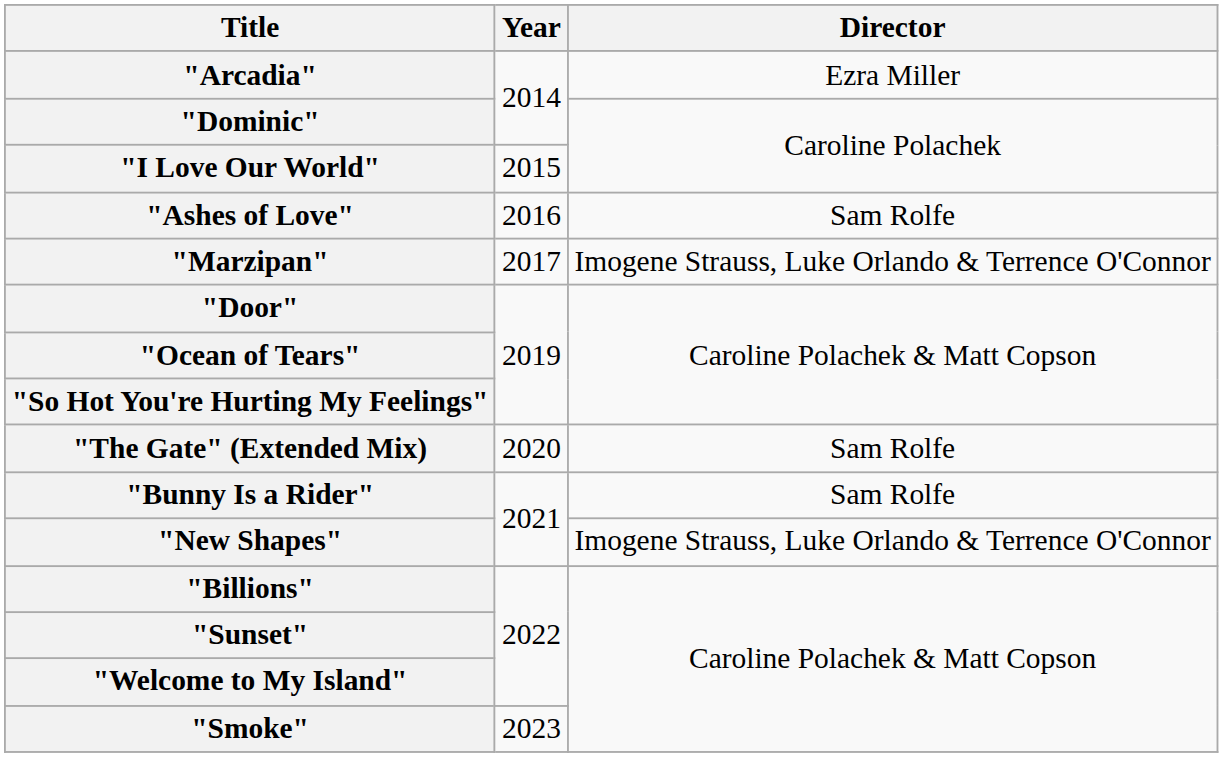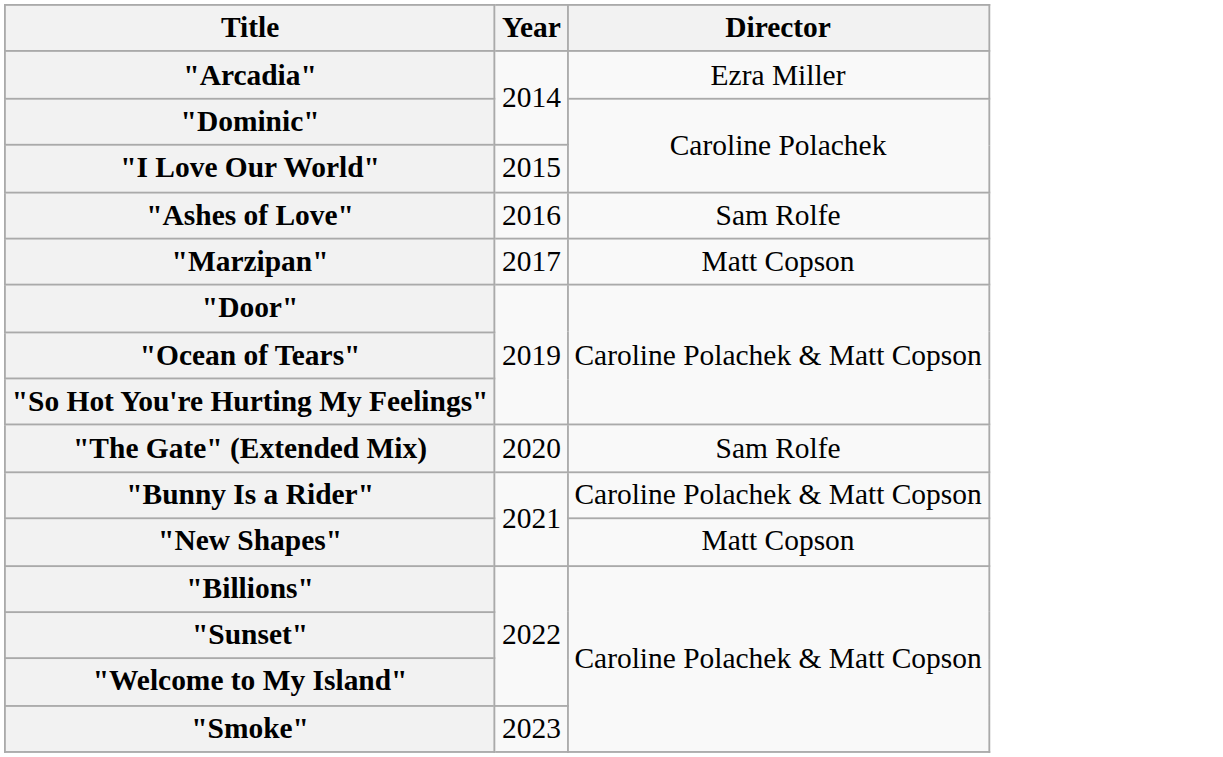"Marzipan" | Director: Imogene Strauss, Luke Orlando & Terrence O'Connor -> Matt Copson
"Bunny Is a Rider" | Director: Sam Rolfe -> Caroline Polachek & Matt Copson
"New Shapes" | Director: Imogene Strauss, Luke Orlando & Terrence O'Connor -> Matt Copson
